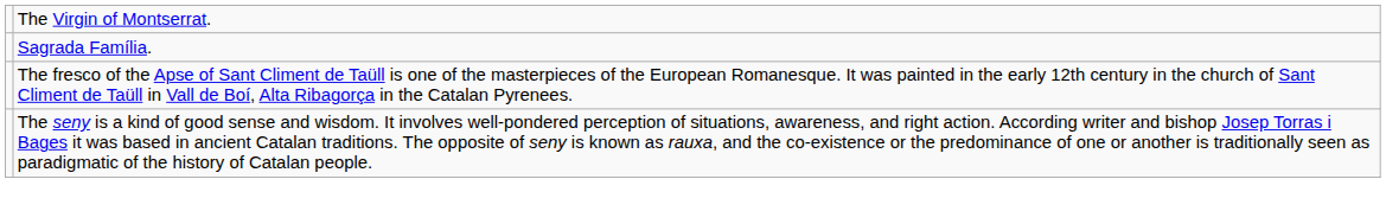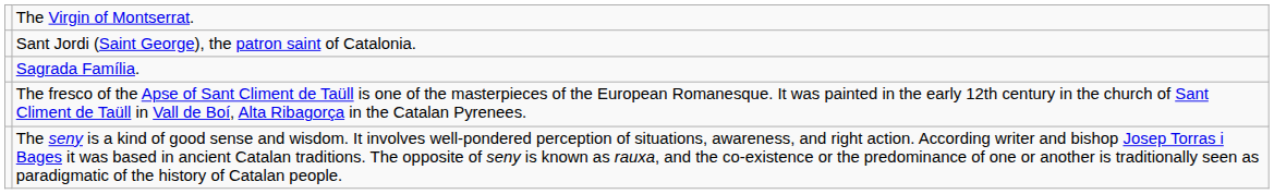+ row: Sant Jordi (Saint George), the patron saint of Catalonia.
